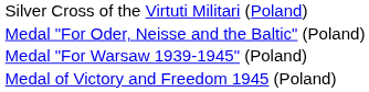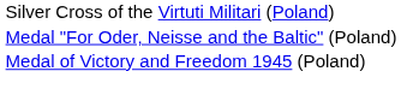- row: Medal "For Warsaw 1939-1945" (Poland)
